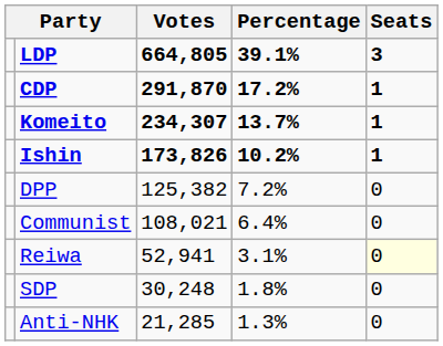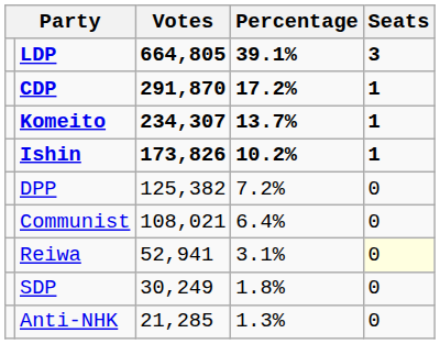SDP | Votes: 30,248 -> 30,249
